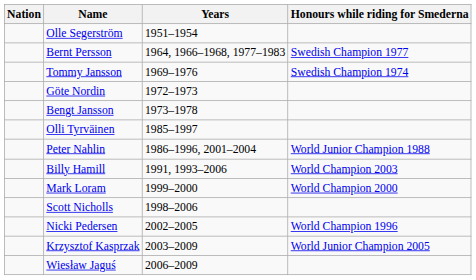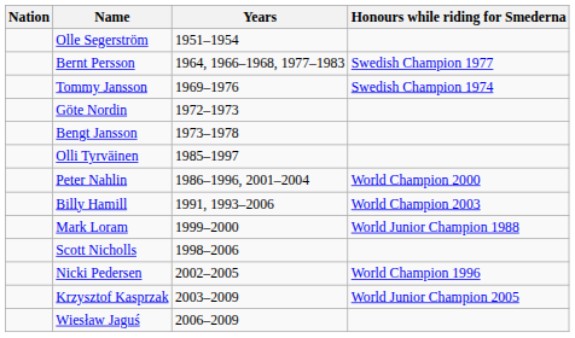Peter Nahlin | Honours while riding for Smederna: World Junior Champion 1988 -> World Champion 2000
Mark Loram | Honours while riding for Smederna: World Champion 2000 -> World Junior Champion 1988
